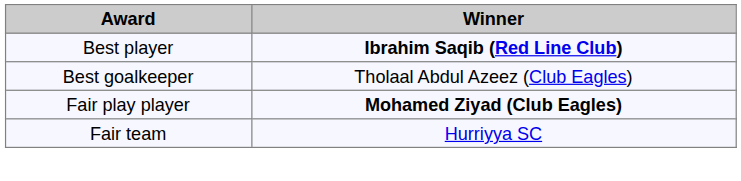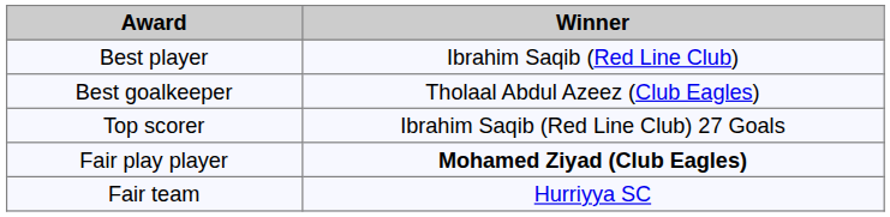Best player | Winner: bold -> normal
+ row: Top scorer | Ibrahim Saqib (Red Line Club) 27 Goals
